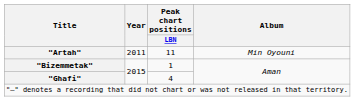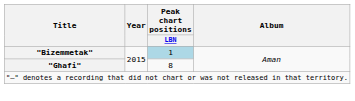- row: "Artah" | 2011 | 11 | Min Oyouni
"Bizemmetak" | Peak chart positions / LBN: no background -> lightblue background
"Ghafi" | Peak chart positions / LBN: 4 -> 8
